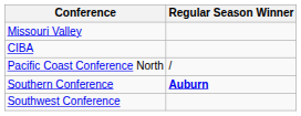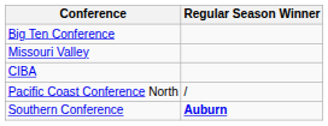+ row: Big Ten Conference
- row: Southwest Conference
